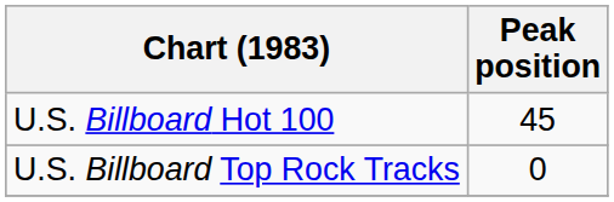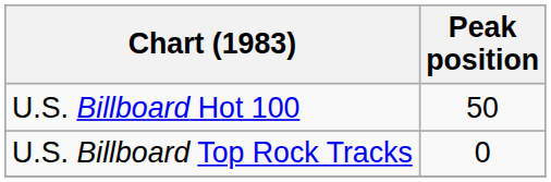U.S. Billboard Hot 100 | Peak position: 45 -> 50
